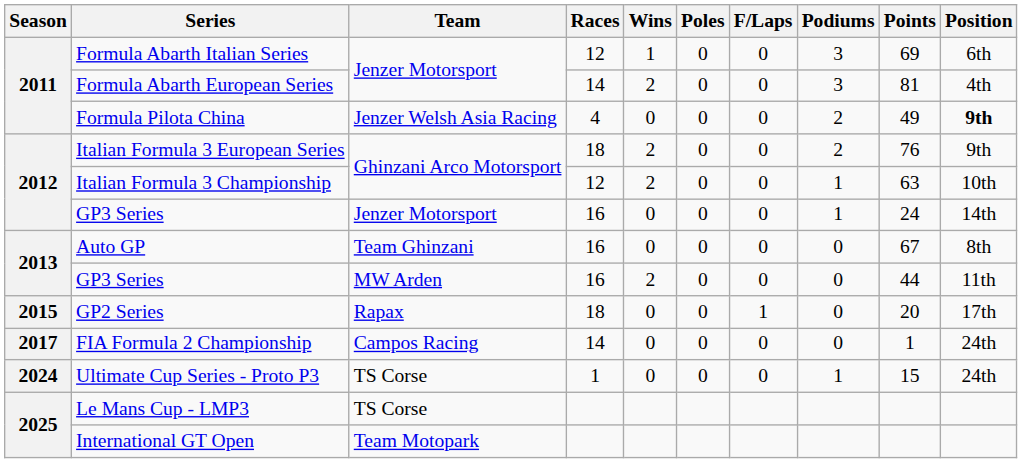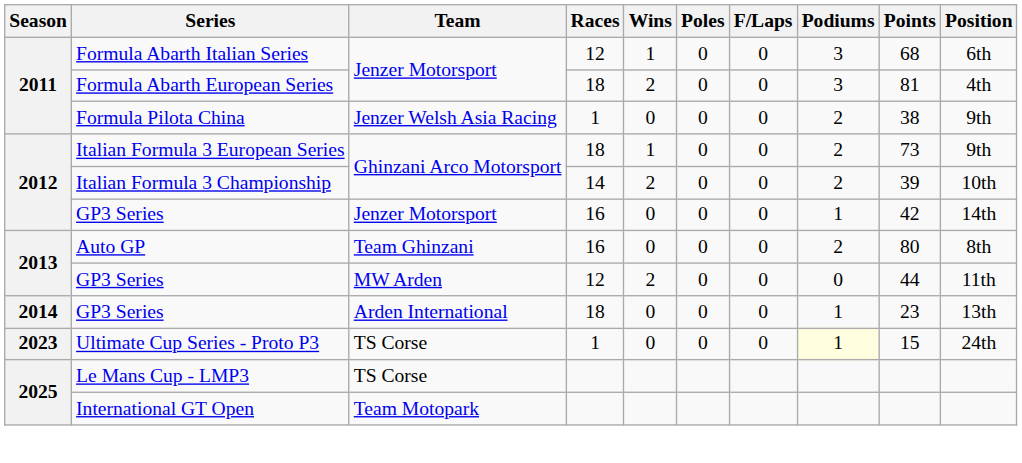Formula Abarth Italian Series | Points: 69 -> 68
Formula Abarth European Series | Races: 14 -> 18
Formula Pilota China | Races: 4 -> 1
Formula Pilota China | Points: 49 -> 38
Formula Pilota China | Position: bold -> normal
Italian Formula 3 European Series | Wins: 2 -> 1
Italian Formula 3 European Series | Points: 76 -> 73
Italian Formula 3 Championship | Races: 12 -> 14
Italian Formula 3 Championship | Podiums: 1 -> 2
Italian Formula 3 Championship | Points: 63 -> 39
GP3 Series / Jenzer Motorsport | Points: 24 -> 42
Auto GP | Podiums: 0 -> 2
Auto GP | Points: 67 -> 80
GP3 Series / MW Arden | Races: 16 -> 12
+ row: 2014 | GP3 Series | Arden International | 18 | 0 | 0 | 0 | 1 | 23 | 13th
- row: 2015 | GP2 Series | Rapax | 18 | 0 | 0 | 1 | 0 | 20 | 17th
- row: 2017 | FIA Formula 2 Championship | Campos Racing | 14 | 0 | 0 | 0 | 0 | 1 | 24th
Ultimate Cup Series - Proto P3 | Season: 2024 -> 2023
Ultimate Cup Series - Proto P3 | Podiums: no background -> lightyellow background
